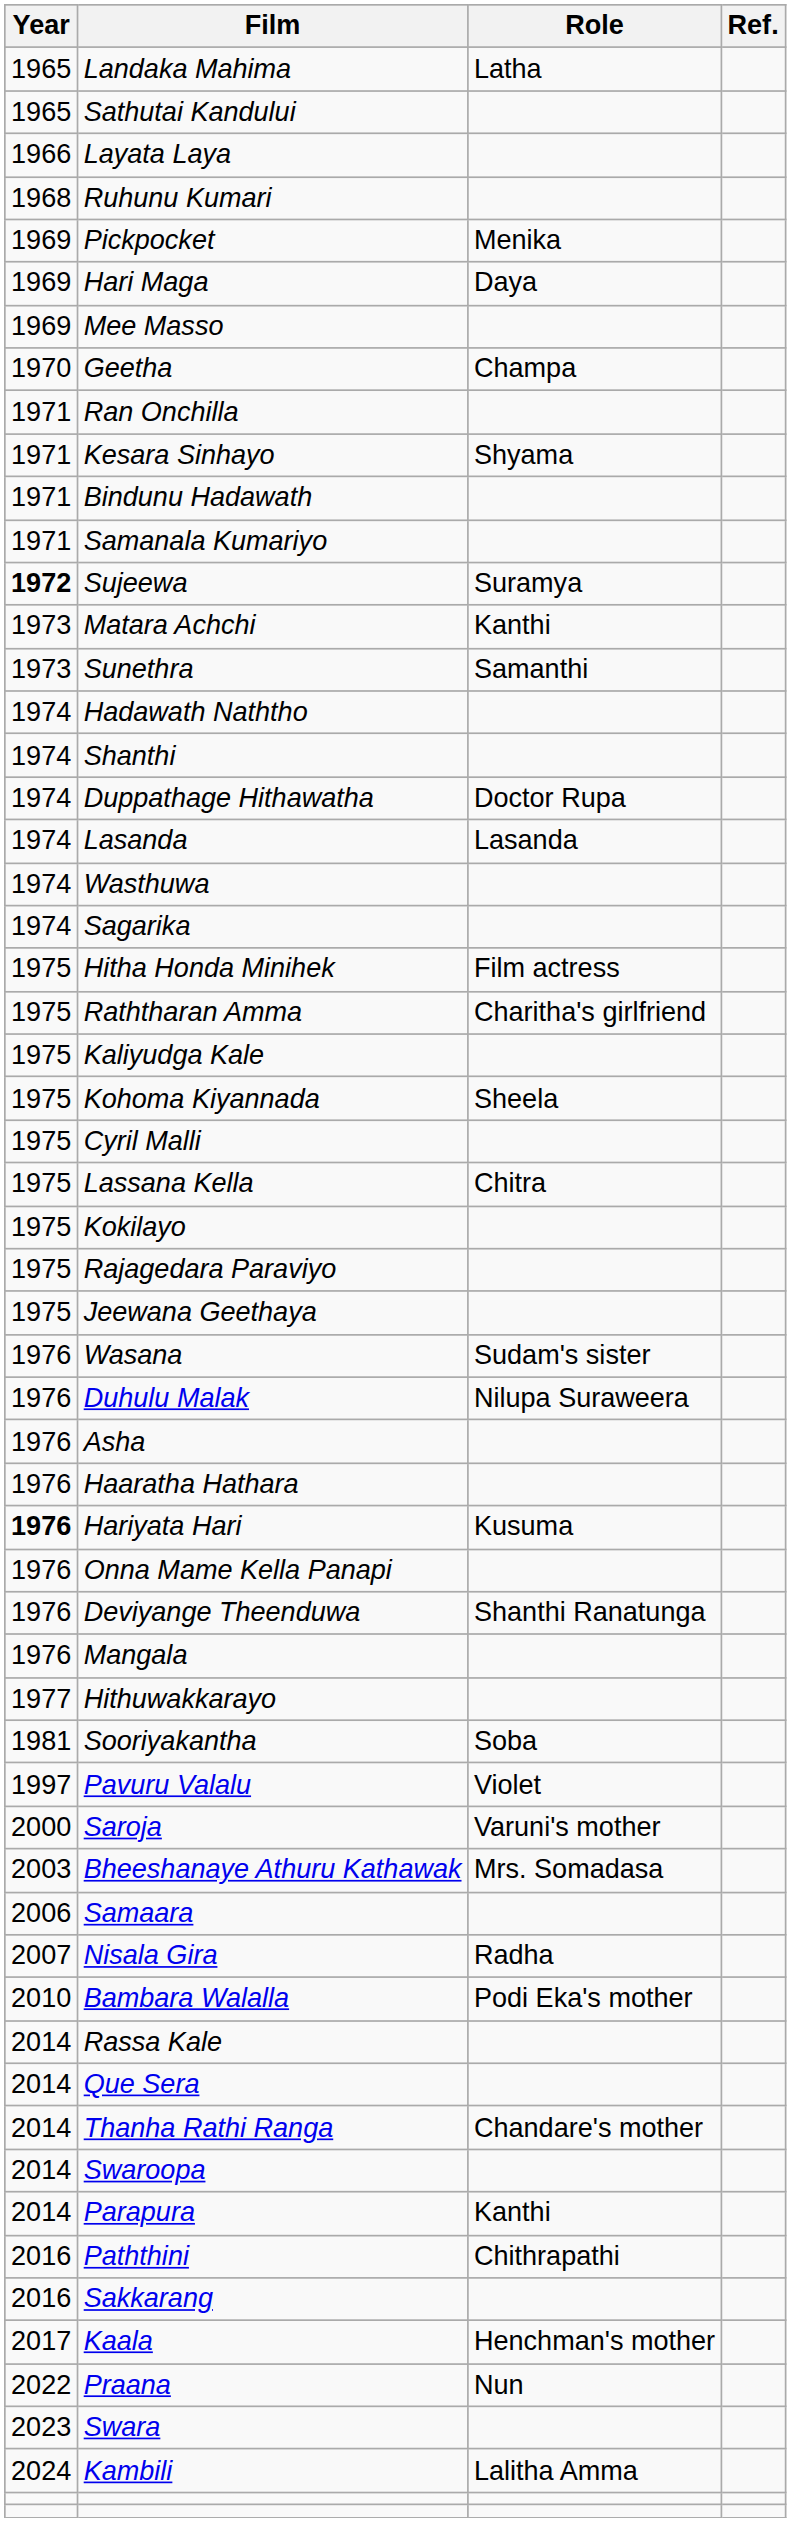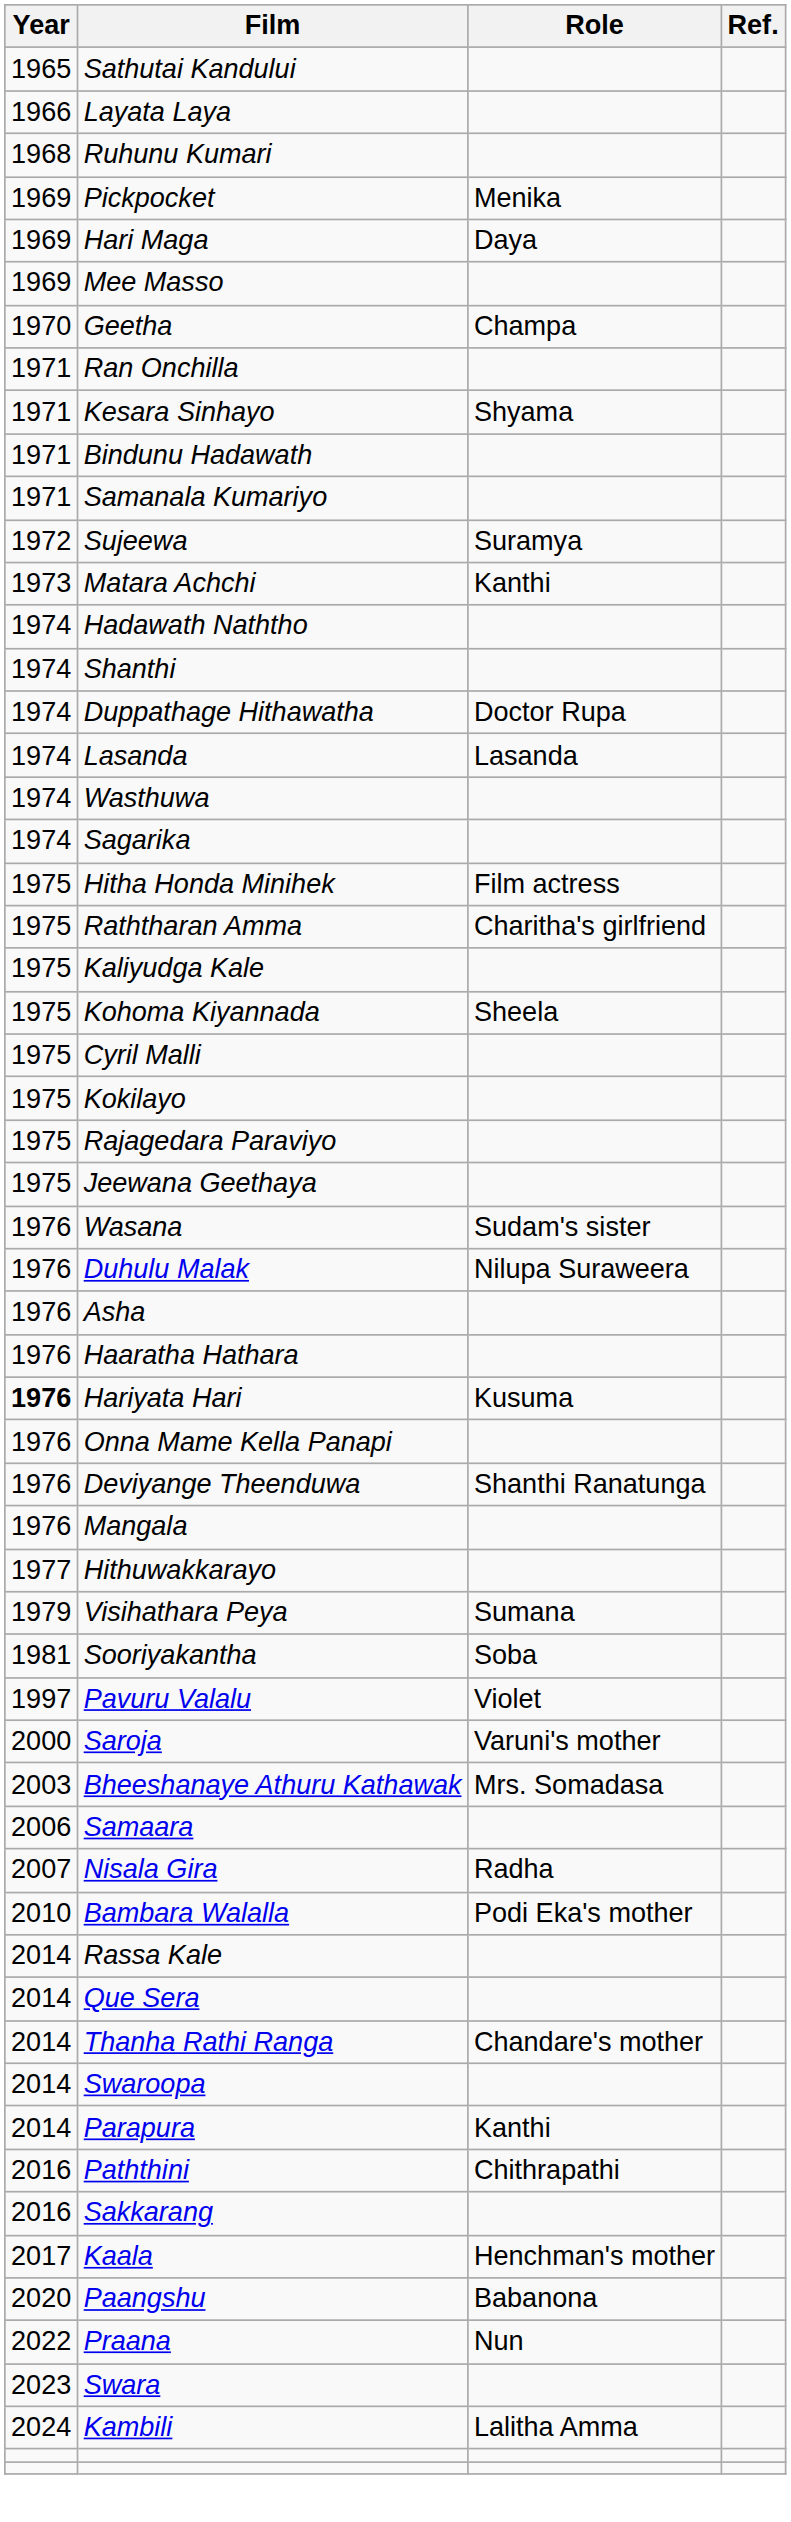- row: 1965 | Landaka Mahima | Latha
Sujeewa | Year: bold -> normal
- row: 1973 | Sunethra | Samanthi
- row: 1975 | Lassana Kella | Chitra
+ row: 1979 | Visihathara Peya | Sumana
+ row: 2020 | Paangshu | Babanona
